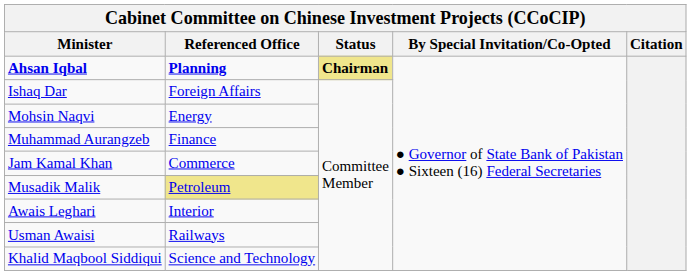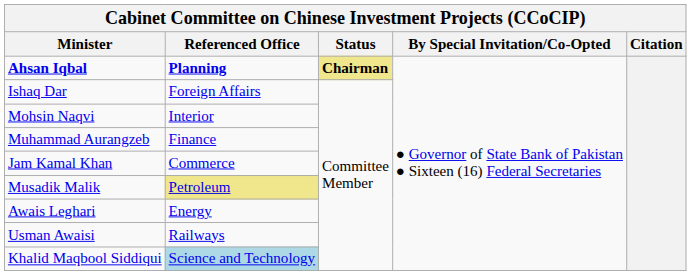Mohsin Naqvi | Referenced Office: Energy -> Interior
Awais Leghari | Referenced Office: Interior -> Energy
Khalid Maqbool Siddiqui | Referenced Office: no background -> lightblue background
